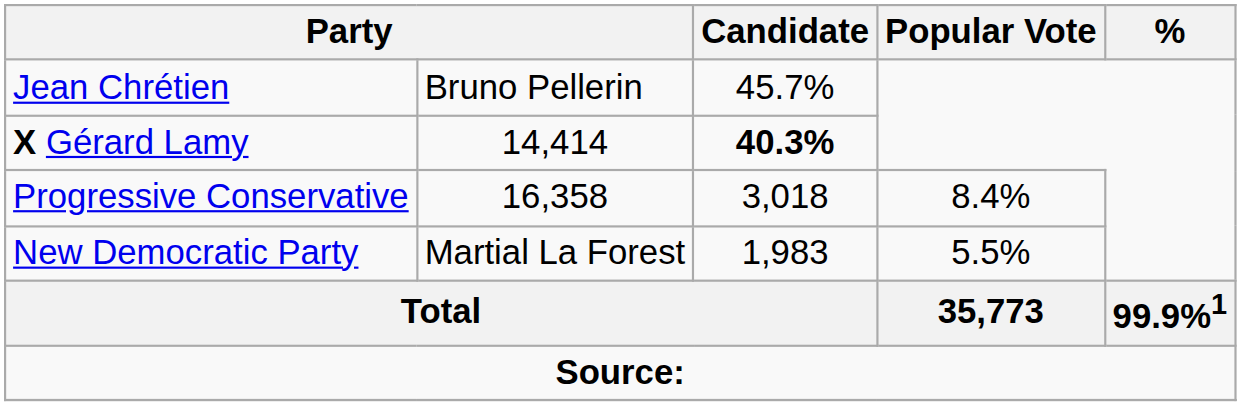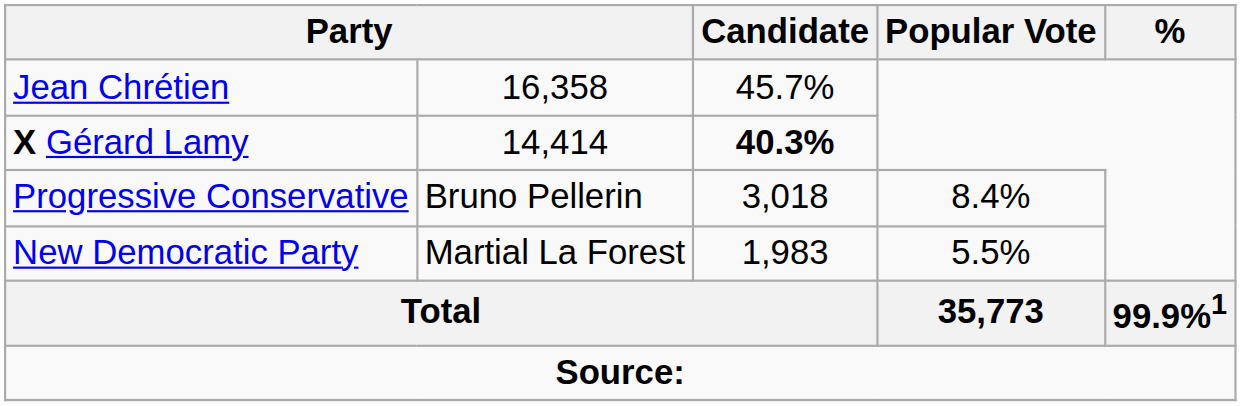Jean Chrétien | column 2: Bruno Pellerin -> 16,358
Progressive Conservative | column 2: 16,358 -> Bruno Pellerin
